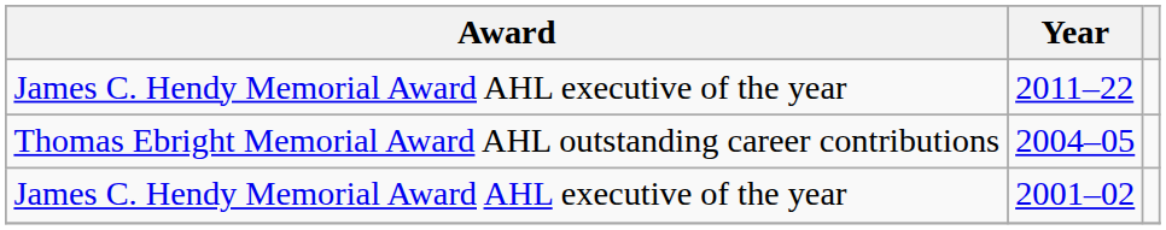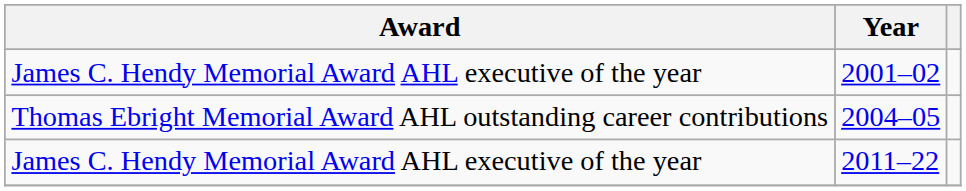rows swapped: 2001–02 <-> 2011–22
